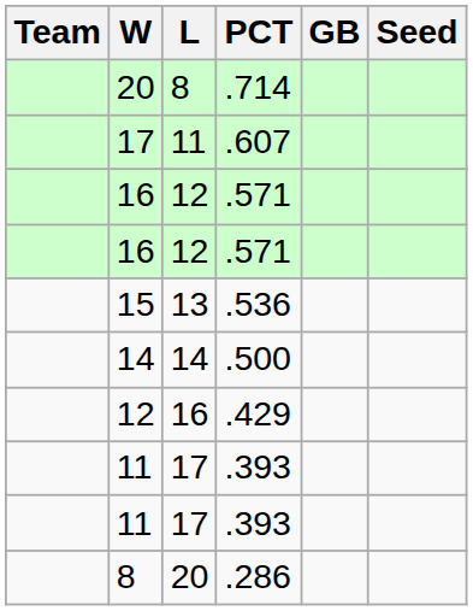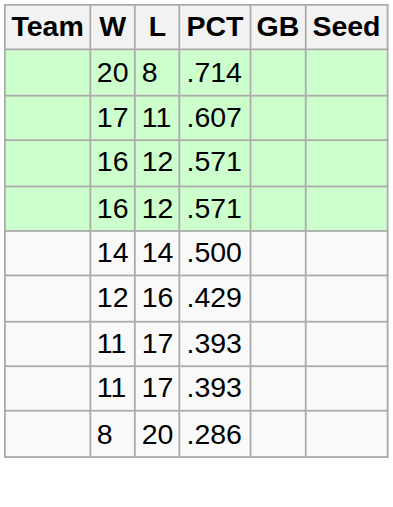- row: 15 | 13 | .536
